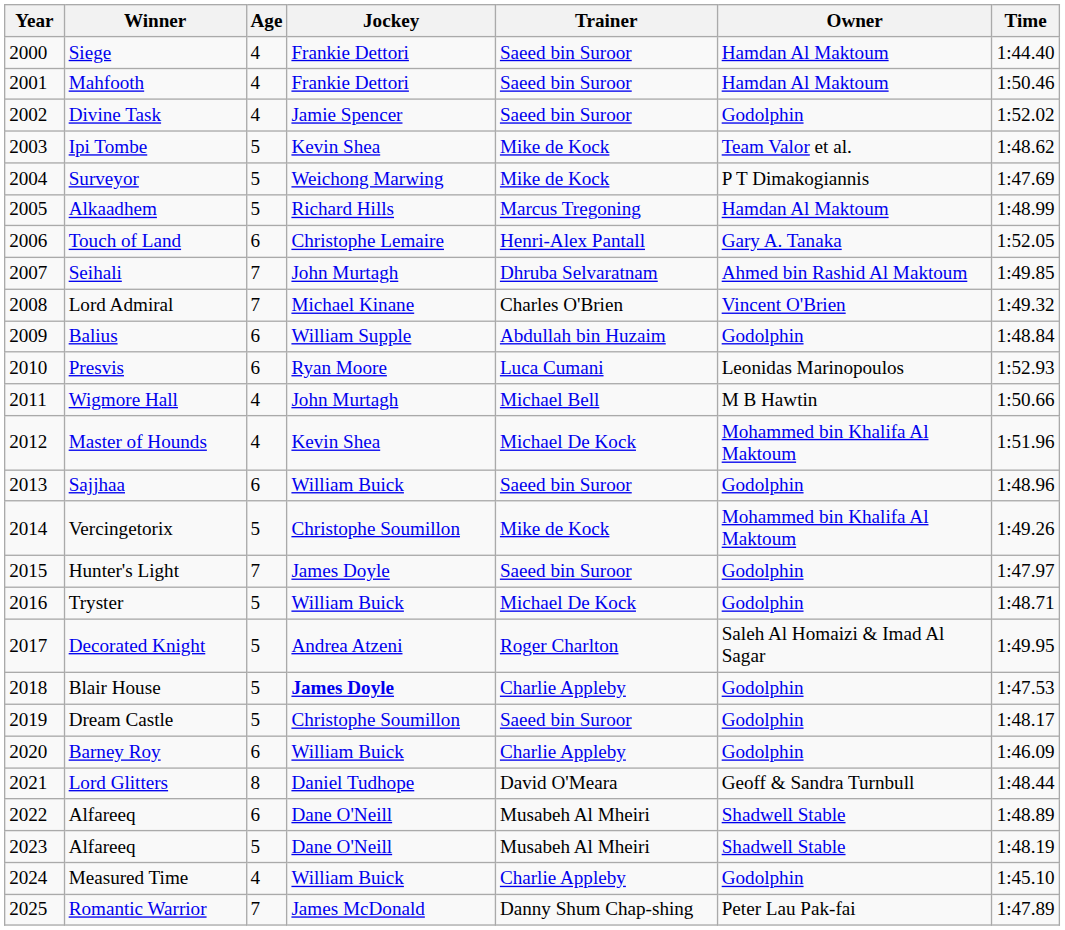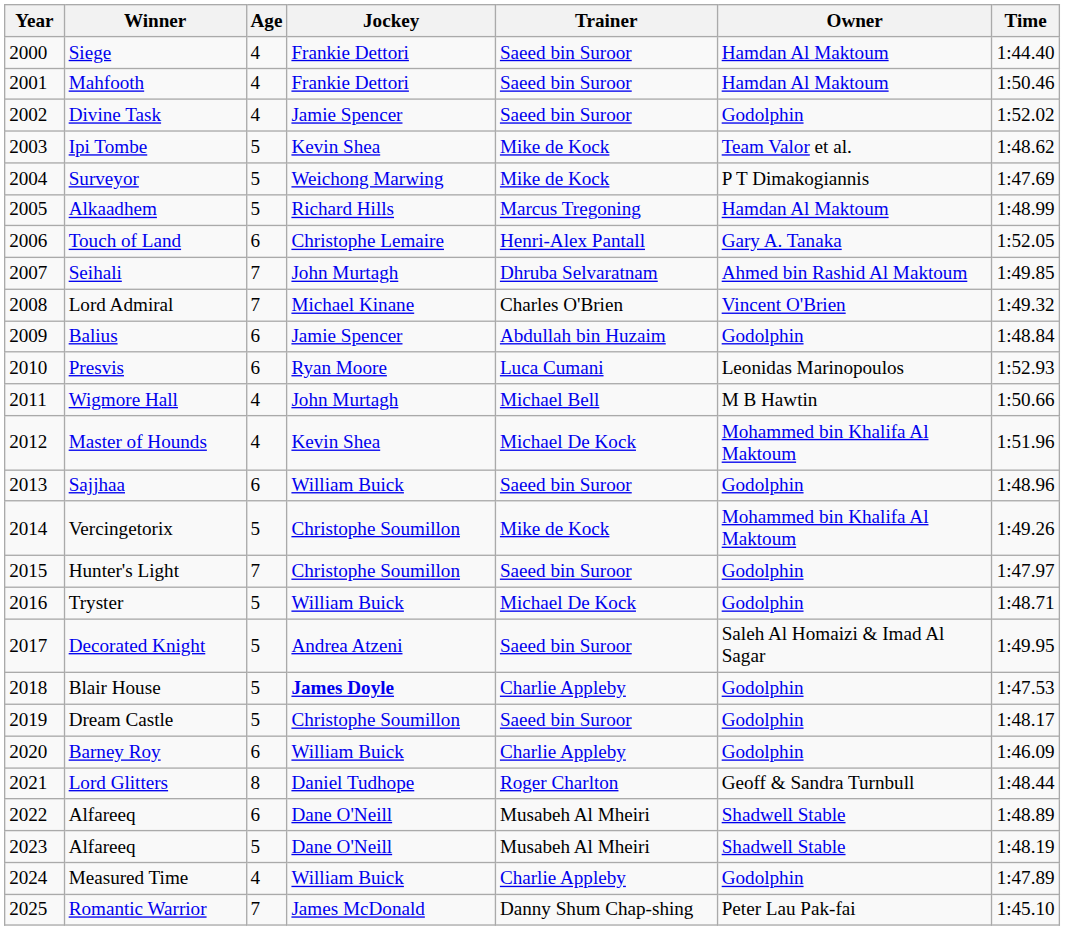Balius | Jockey: William Supple -> Jamie Spencer
Hunter's Light | Jockey: James Doyle -> Christophe Soumillon
Decorated Knight | Trainer: Roger Charlton -> Saeed bin Suroor
Lord Glitters | Trainer: David O'Meara -> Roger Charlton
Measured Time | Time: 1:45.10 -> 1:47.89
Romantic Warrior | Time: 1:47.89 -> 1:45.10
